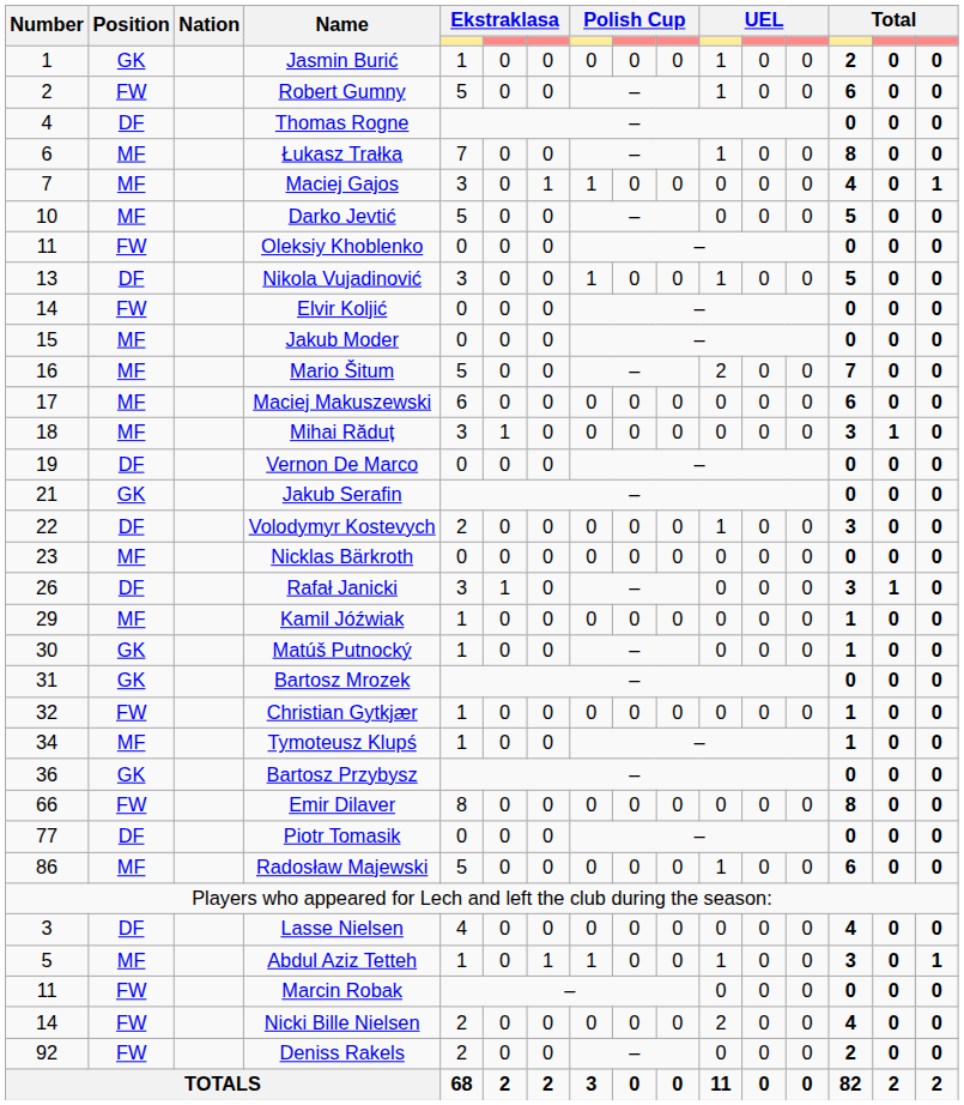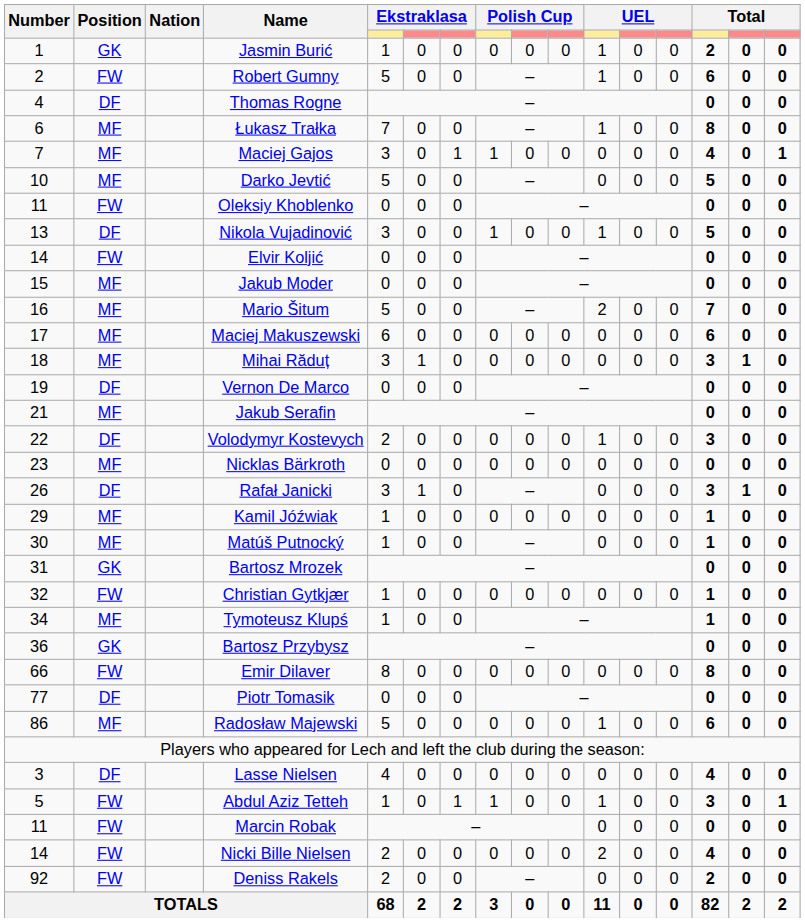Jakub Serafin | Position: GK -> MF
Matúš Putnocký | Position: GK -> MF
Abdul Aziz Tetteh | Position: MF -> FW
